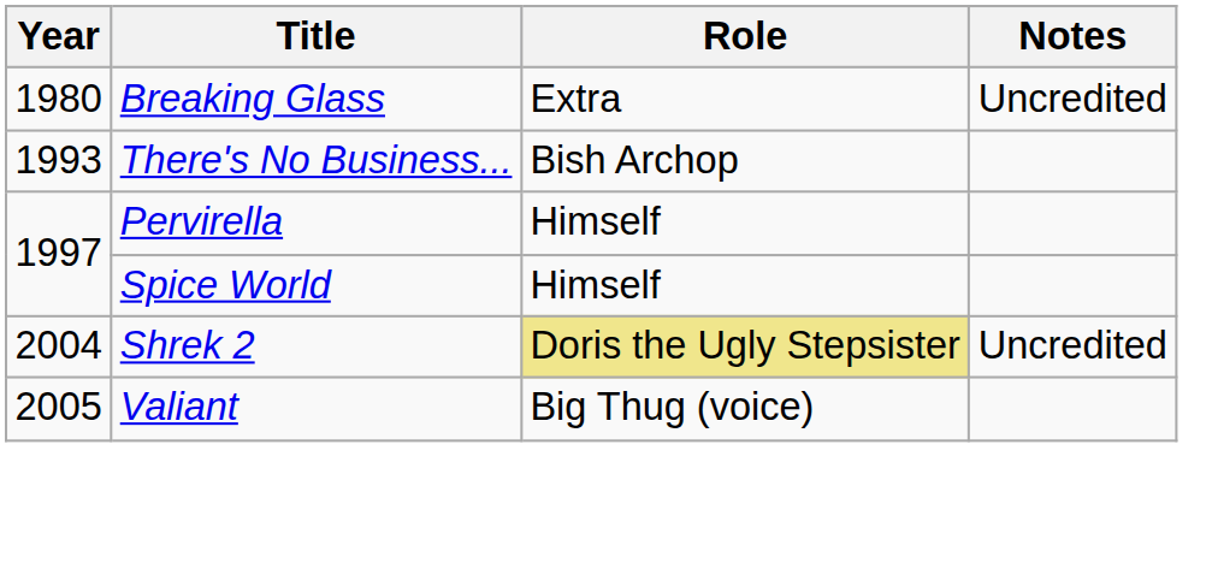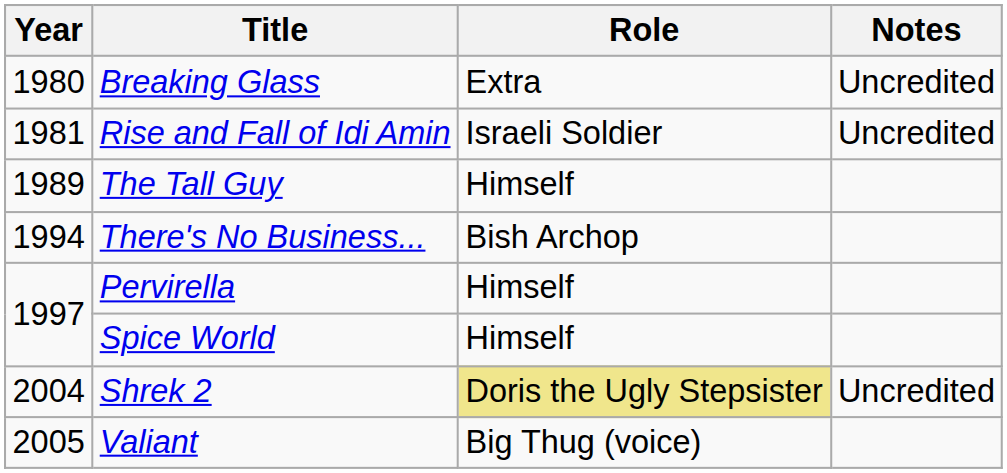+ row: 1981 | Rise and Fall of Idi Amin | Israeli Soldier | Uncredited
+ row: 1989 | The Tall Guy | Himself
There's No Business... | Year: 1993 -> 1994
